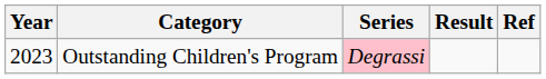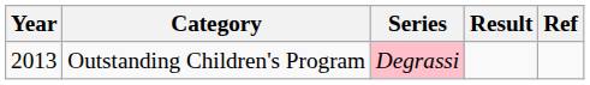Outstanding Children's Program | Year: 2023 -> 2013
